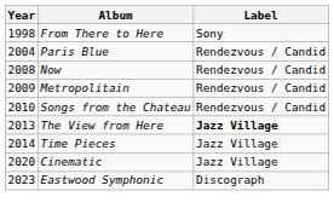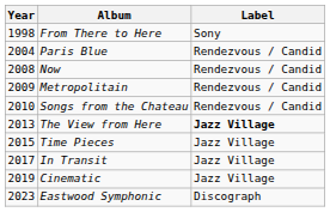Time Pieces | Year: 2014 -> 2015
+ row: 2017 | In Transit | Jazz Village
Cinematic | Year: 2020 -> 2019
